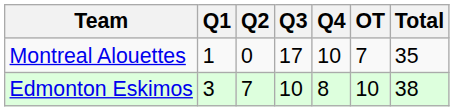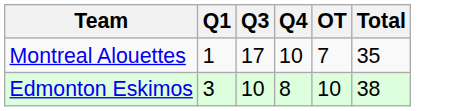- column: Q2 | 0 | 7
